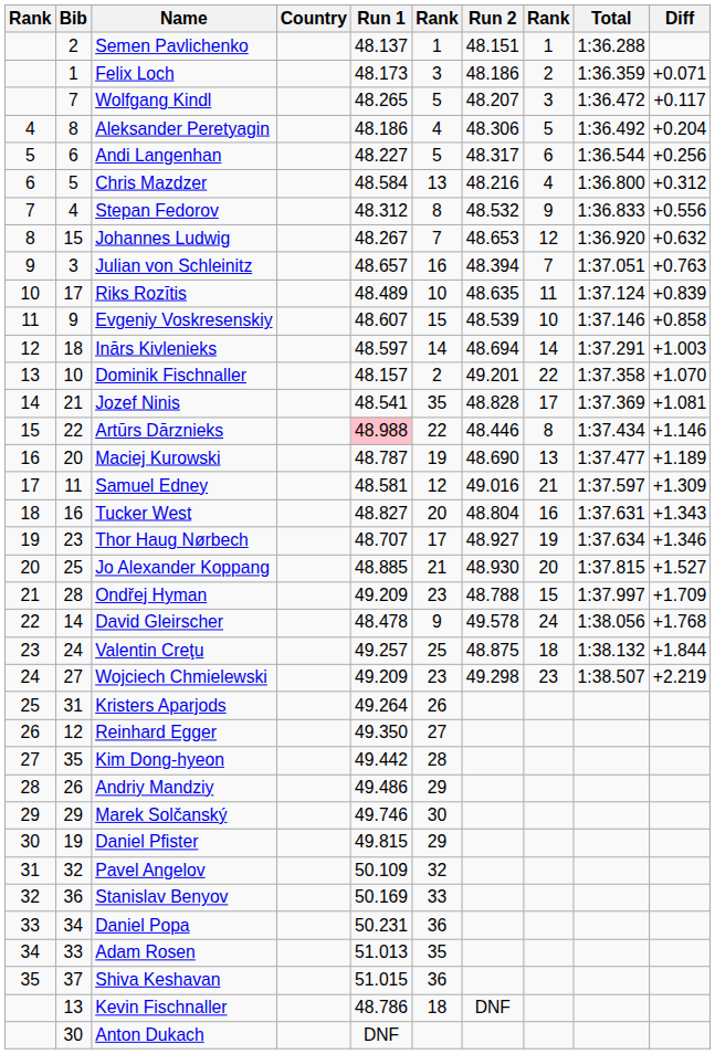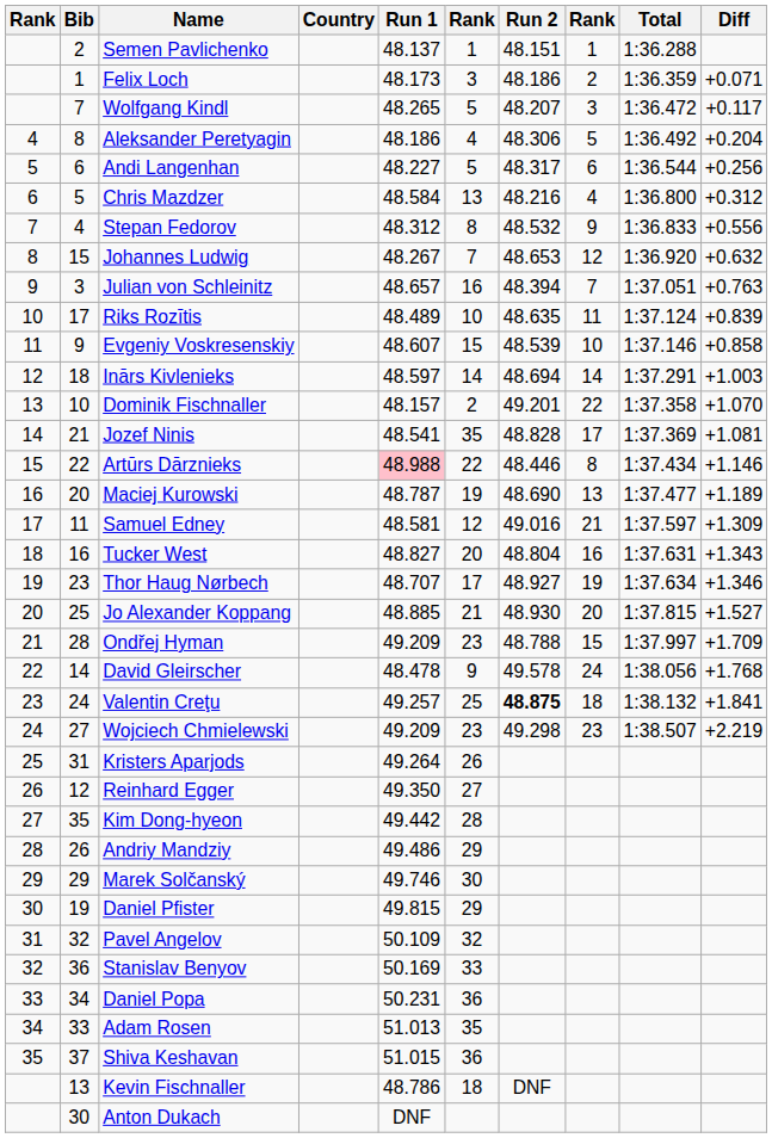Valentin Creţu | Run 2: normal -> bold
Valentin Creţu | Diff: +1.844 -> +1.841
